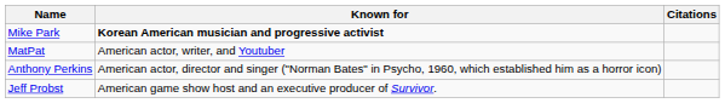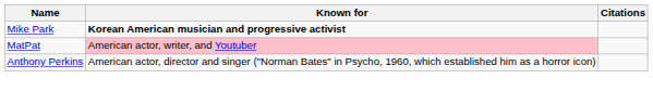MatPat | Known for: no background -> pink background
- row: Jeff Probst | American game show host and an executive producer of Survivor.
